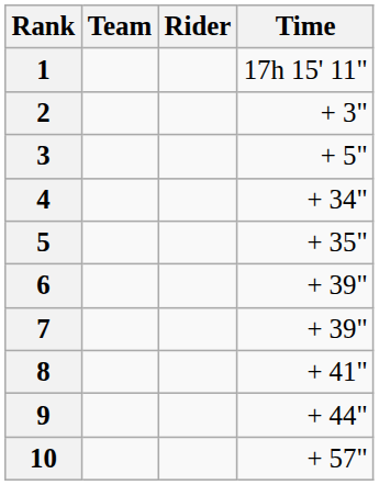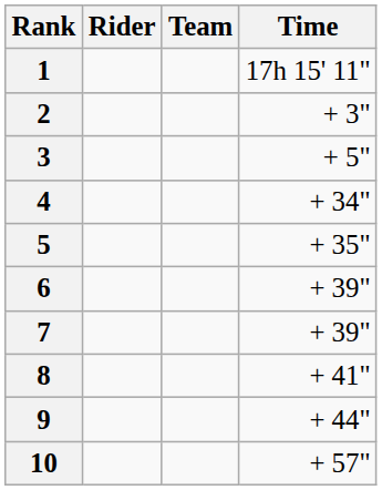columns swapped: Rider <-> Team
